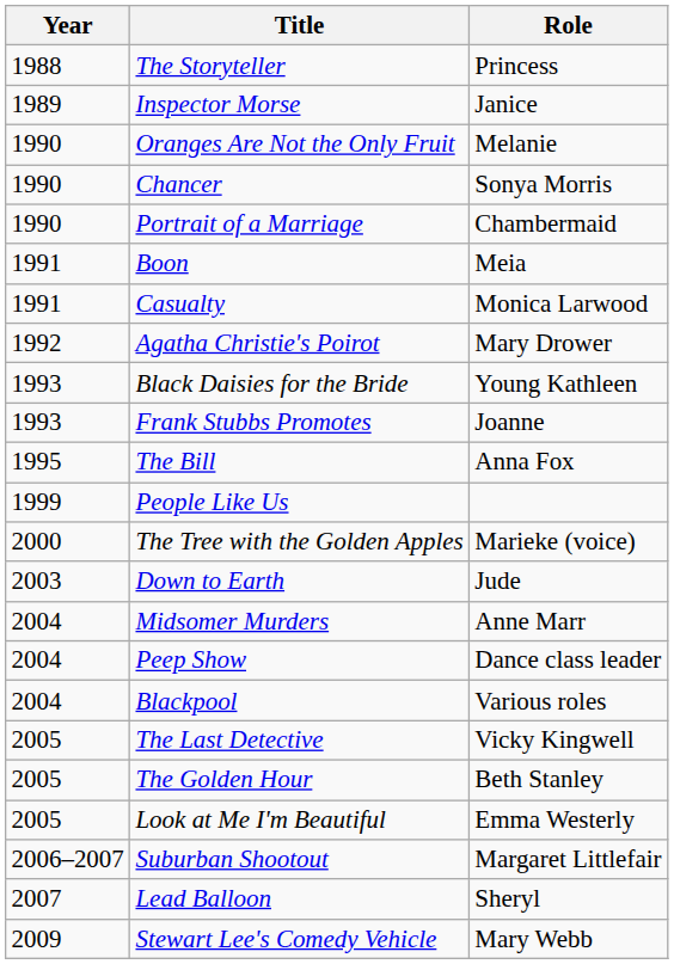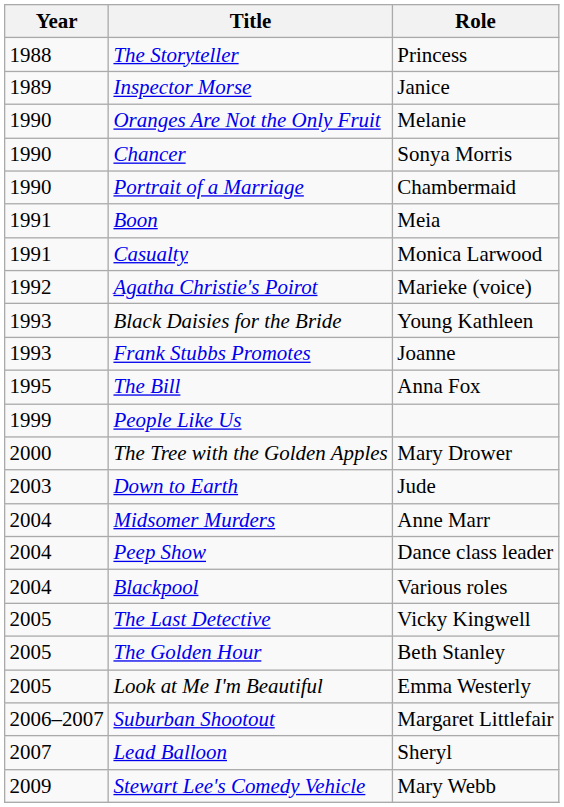Agatha Christie's Poirot | Role: Mary Drower -> Marieke (voice)
The Tree with the Golden Apples | Role: Marieke (voice) -> Mary Drower
